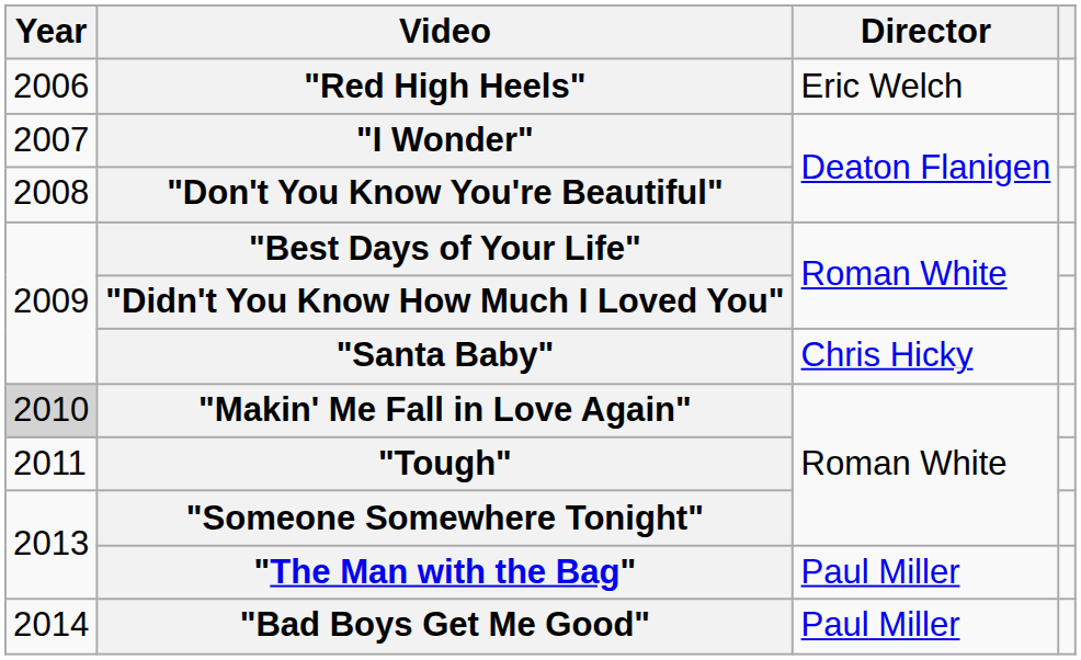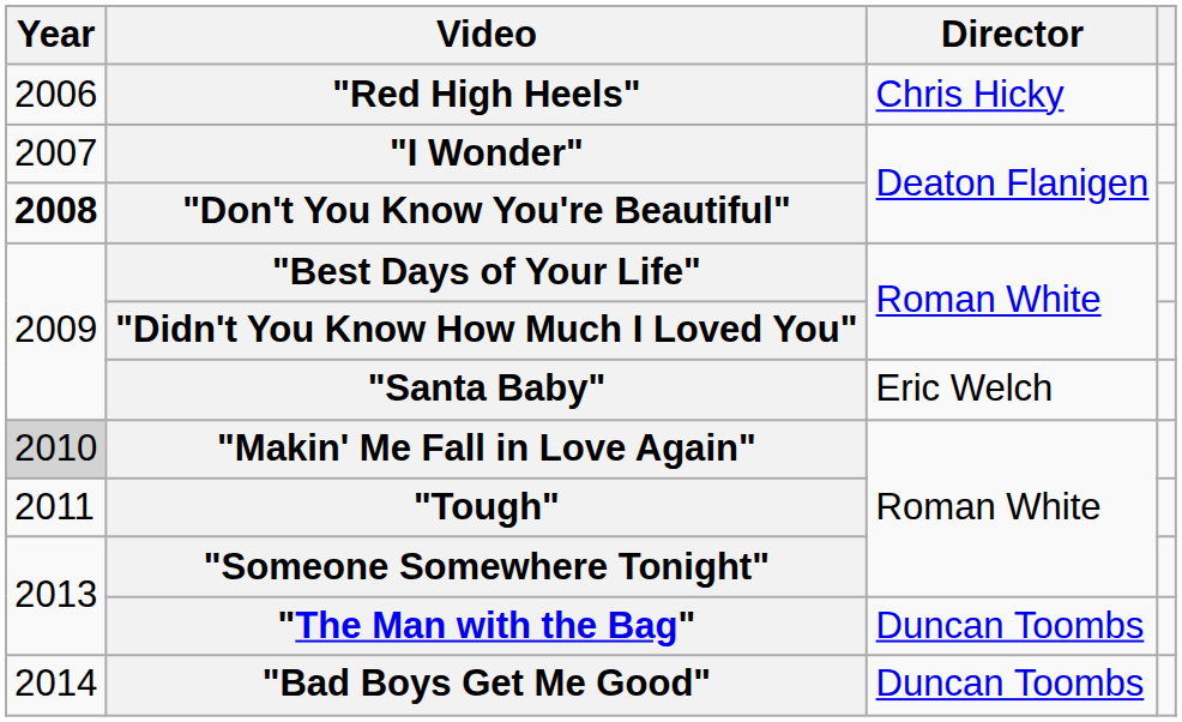"Red High Heels" | Director: Eric Welch -> Chris Hicky
"Don't You Know You're Beautiful" | Year: normal -> bold
"Santa Baby" | Director: Chris Hicky -> Eric Welch
"The Man with the Bag" | Director: Paul Miller -> Duncan Toombs
"Bad Boys Get Me Good" | Director: Paul Miller -> Duncan Toombs
